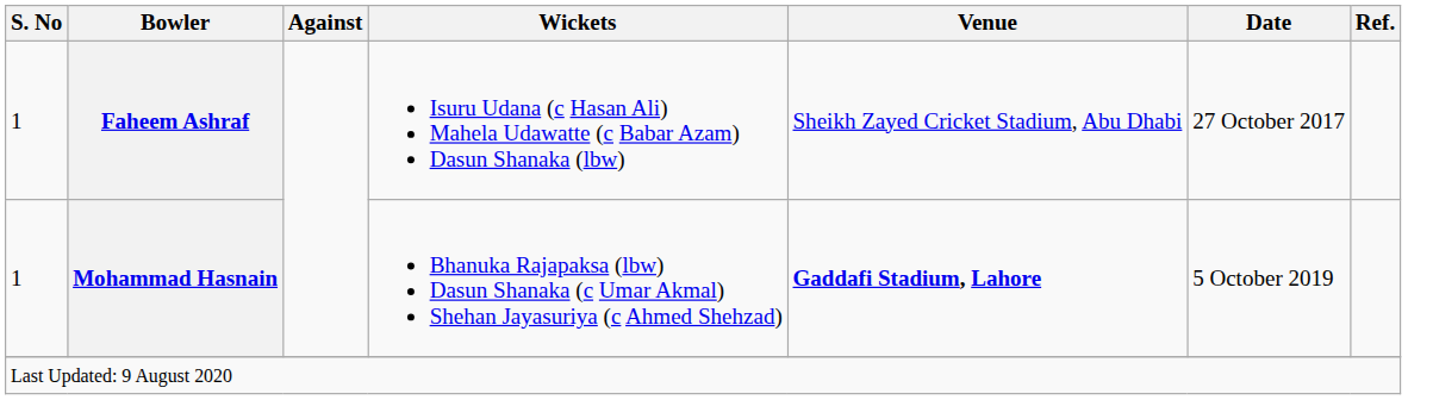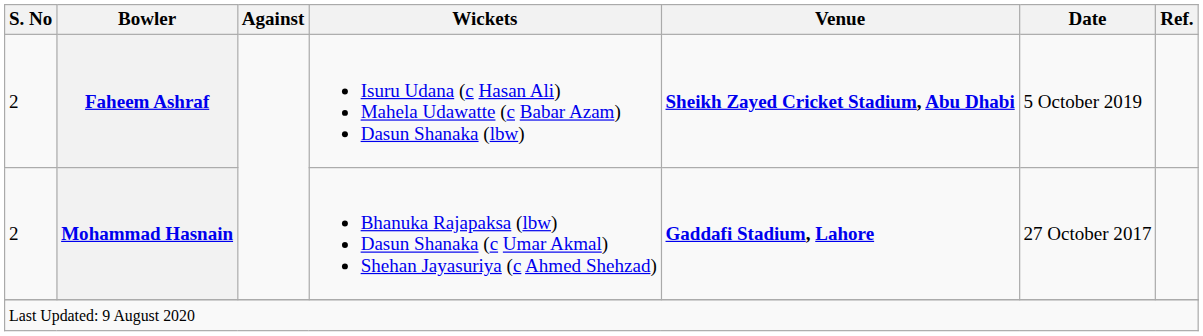Faheem Ashraf | S. No: 1 -> 2
Faheem Ashraf | Venue: normal -> bold
Faheem Ashraf | Date: 27 October 2017 -> 5 October 2019
Mohammad Hasnain | S. No: 1 -> 2
Mohammad Hasnain | Date: 5 October 2019 -> 27 October 2017
